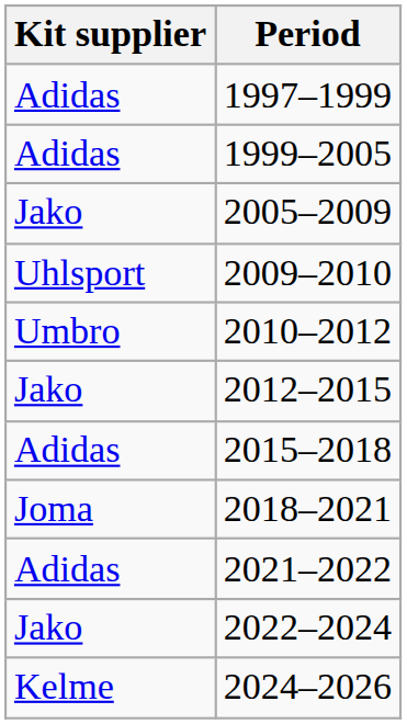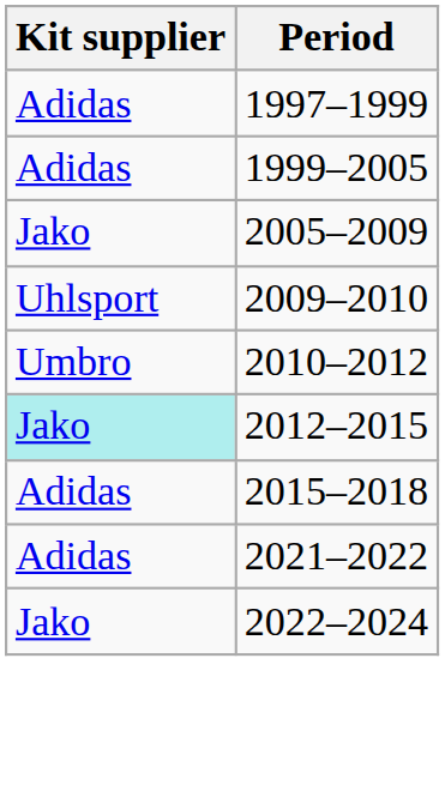2012–2015 | Kit supplier: no background -> paleturquoise background
- row: Joma | 2018–2021
- row: Kelme | 2024–2026
